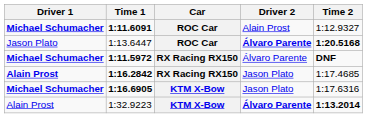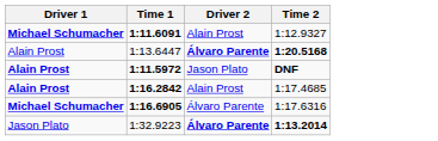- column: Car | ROC Car | ROC Car | RX Racing RX150 | RX Racing RX150 | KTM X-Bow | KTM X-Bow
1:13.6447 | Driver 1: Jason Plato -> Alain Prost
1:11.5972 | Driver 1: Michael Schumacher -> Alain Prost
1:11.5972 | Driver 2: Álvaro Parente -> Jason Plato
1:16.2842 | Driver 2: Jason Plato -> Alain Prost
1:16.6905 | Driver 2: Jason Plato -> Álvaro Parente
1:32.9223 | Driver 1: Alain Prost -> Jason Plato
